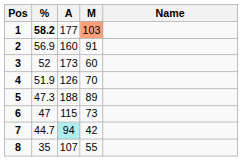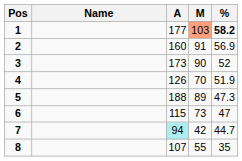columns swapped: Name <-> %
3 | M: 60 -> 90
